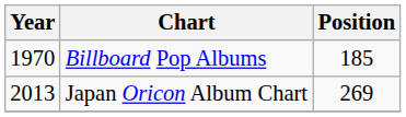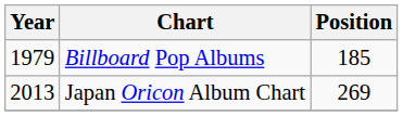Billboard Pop Albums | Year: 1970 -> 1979
